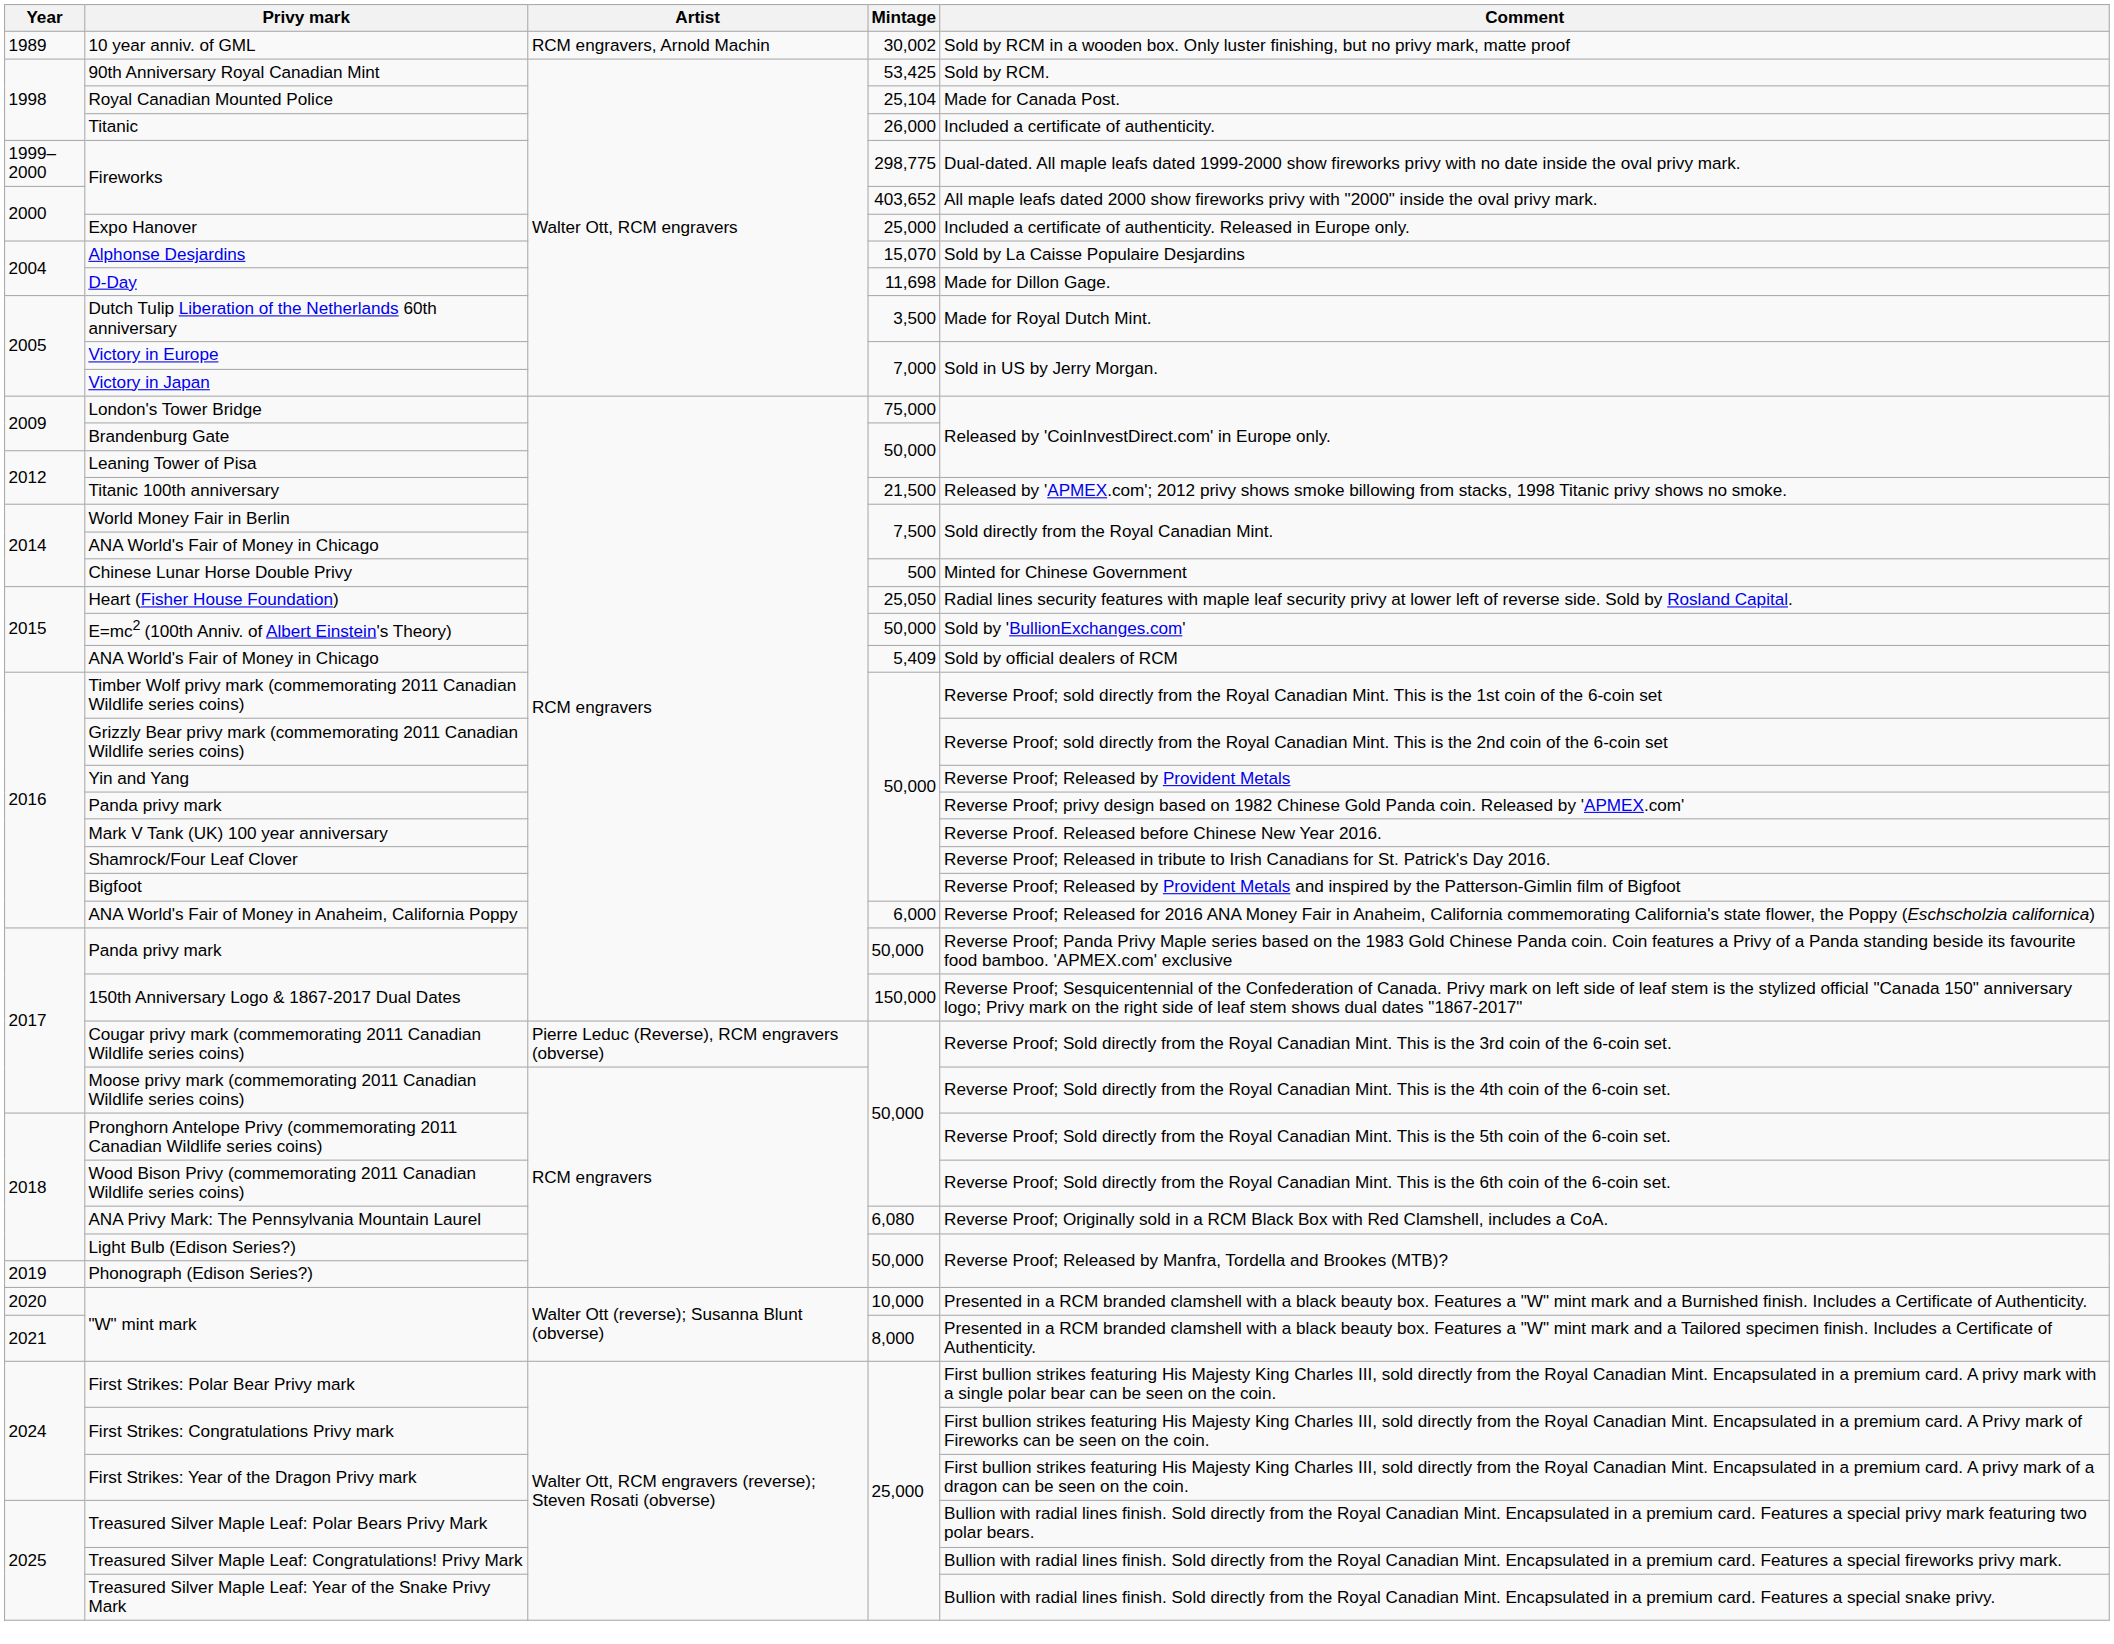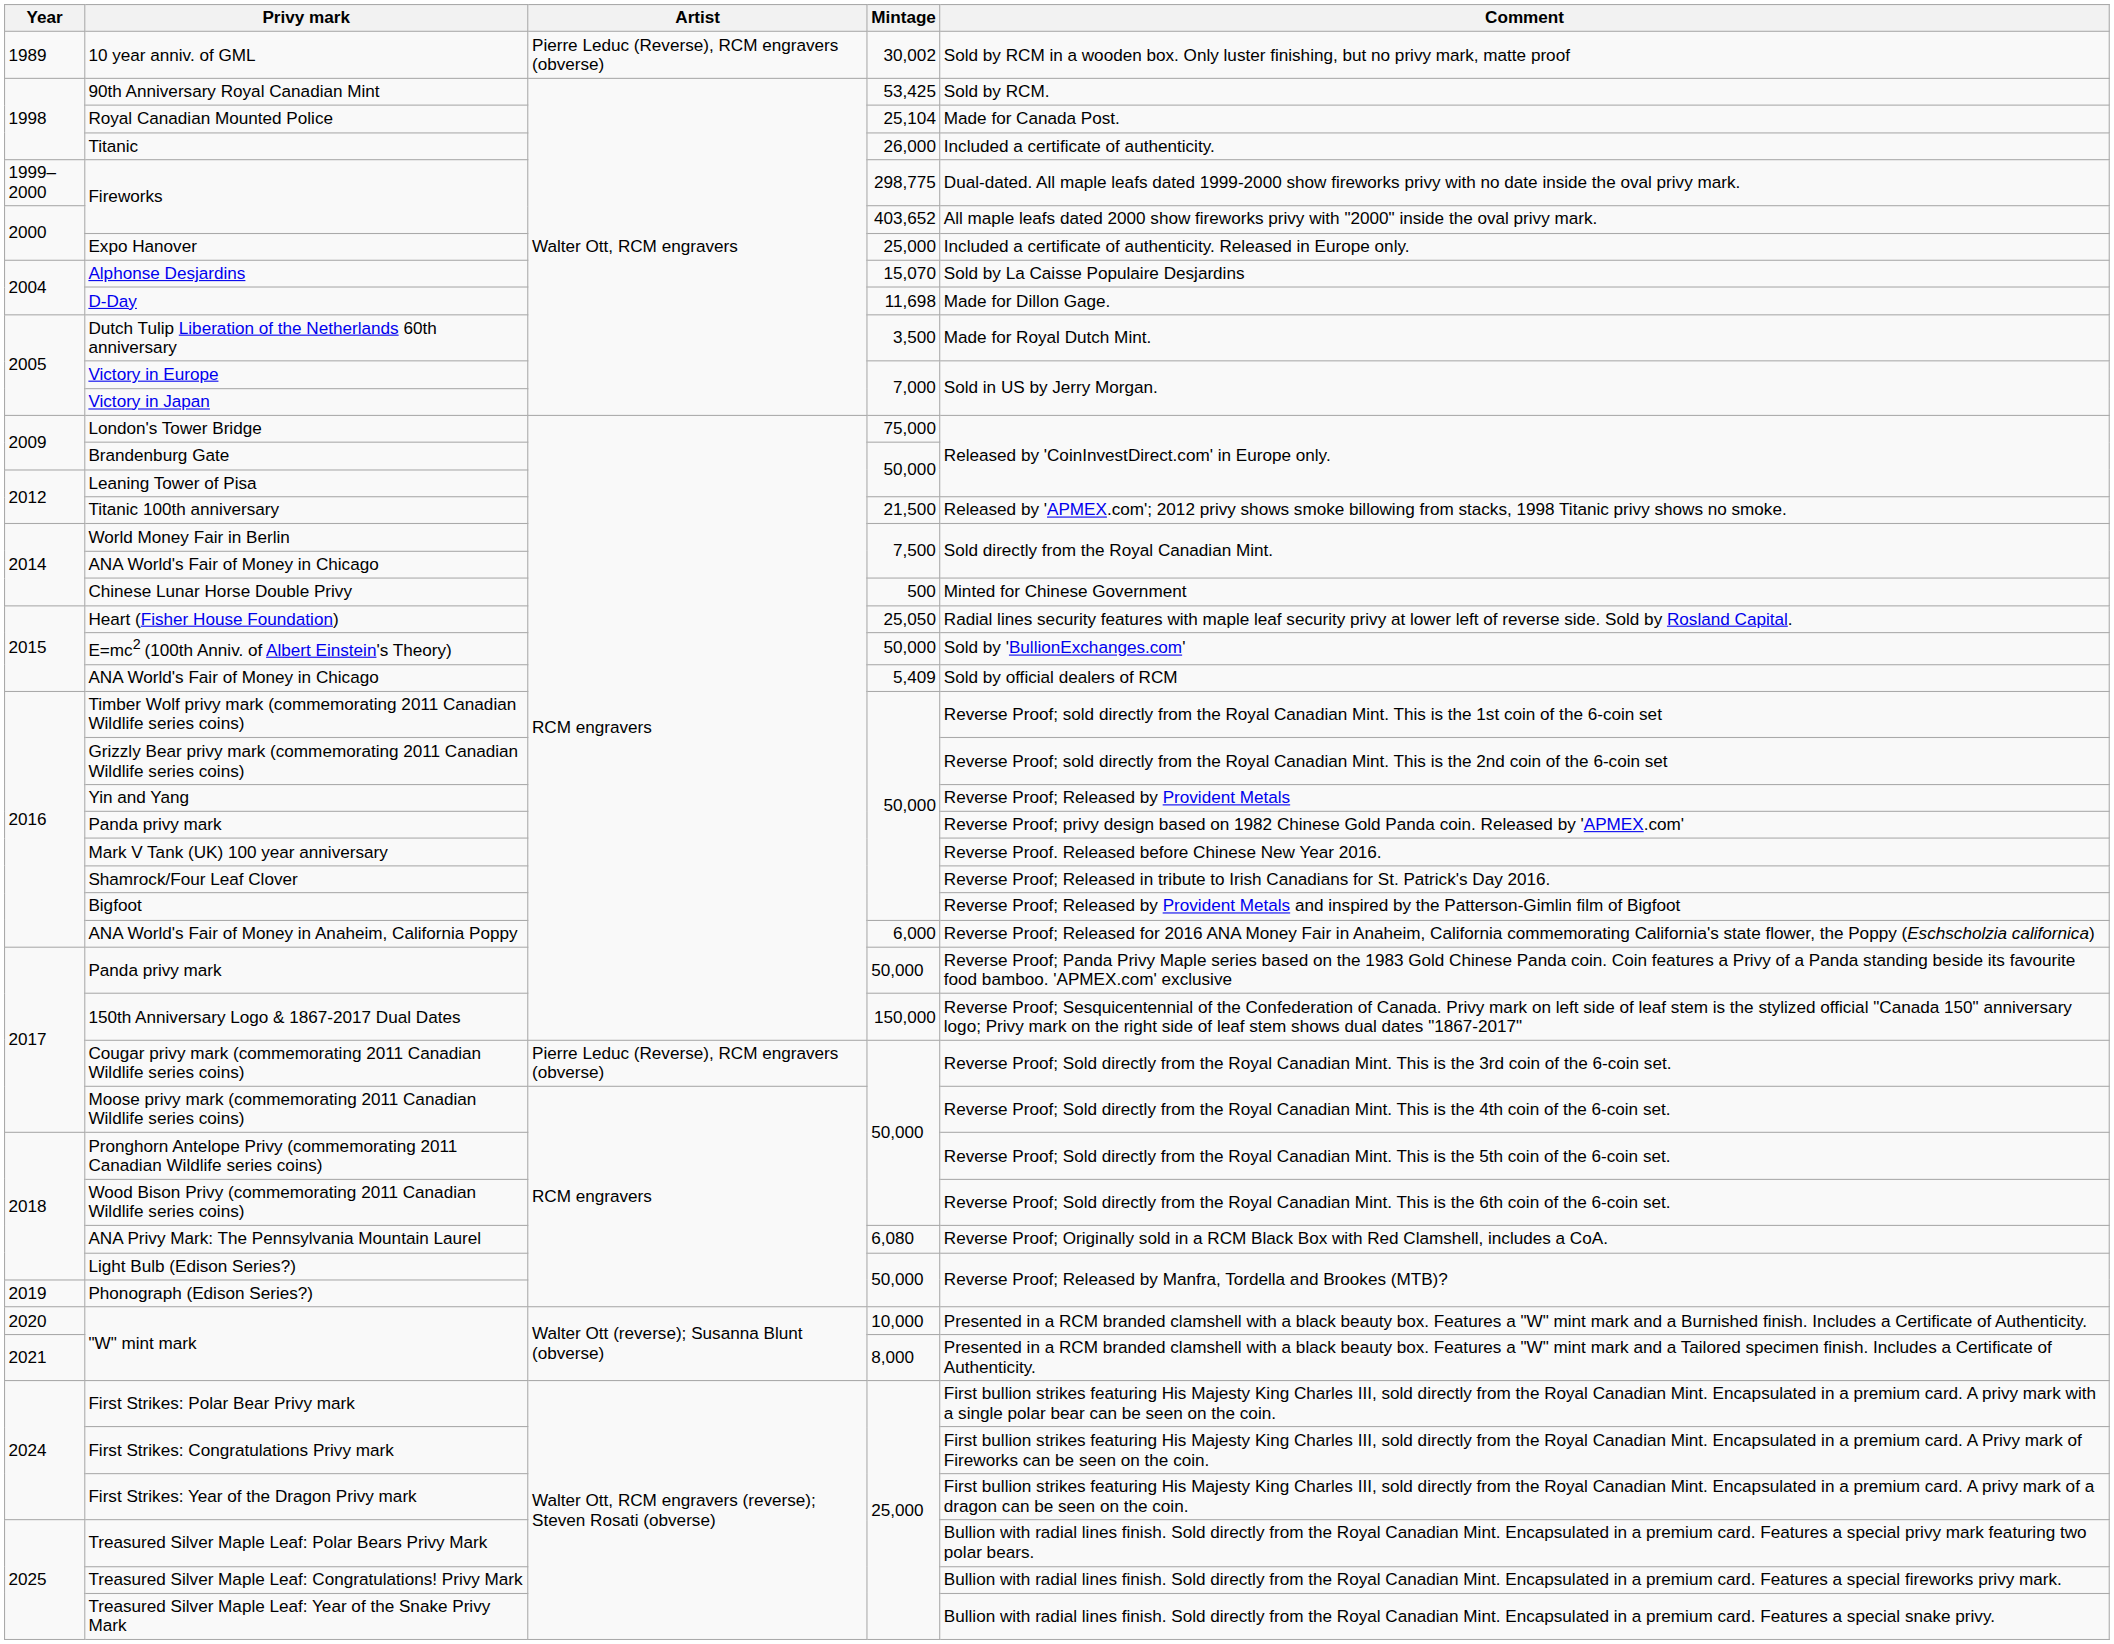10 year anniv. of GML | Artist: RCM engravers, Arnold Machin -> Pierre Leduc (Reverse), RCM engravers (obverse)
